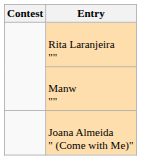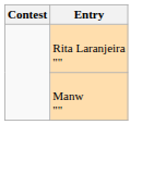- row: Joana Almeida " (Come with Me)"
